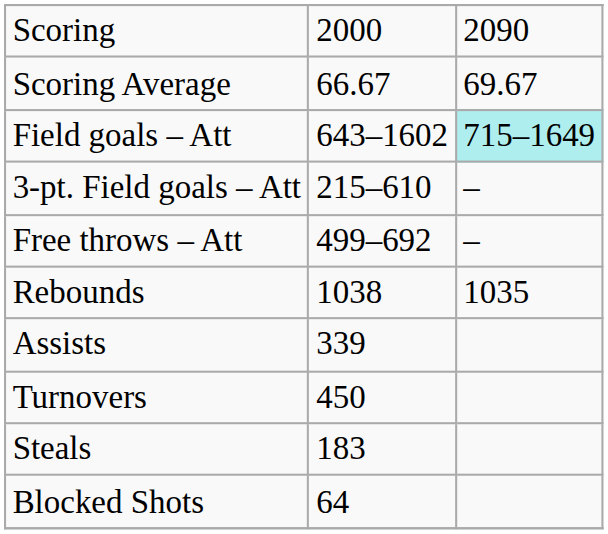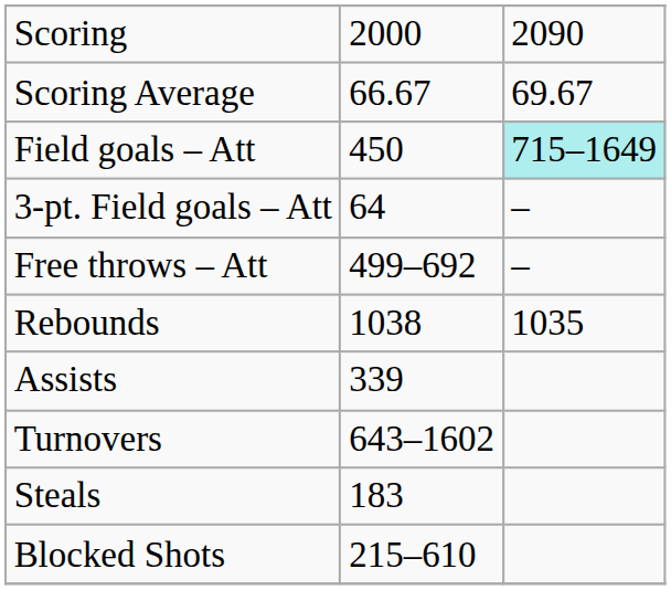Field goals – Att | column 2: 643–1602 -> 450
3-pt. Field goals – Att | column 2: 215–610 -> 64
Turnovers | column 2: 450 -> 643–1602
Blocked Shots | column 2: 64 -> 215–610
